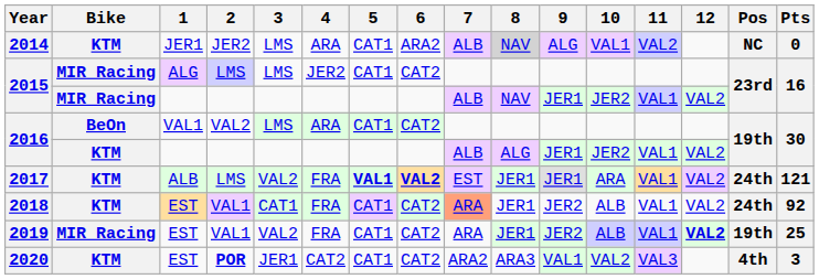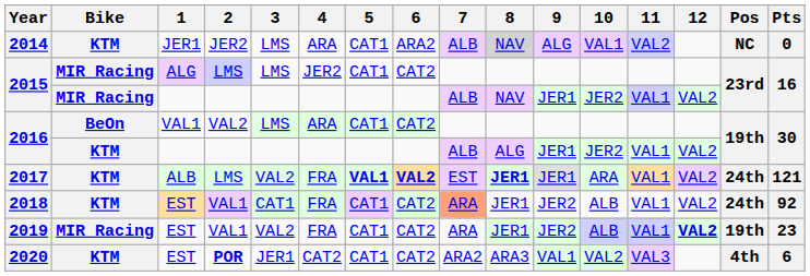2017 | 8: normal -> bold
2019 | Pts: 25 -> 23
2020 | Pts: 3 -> 6
